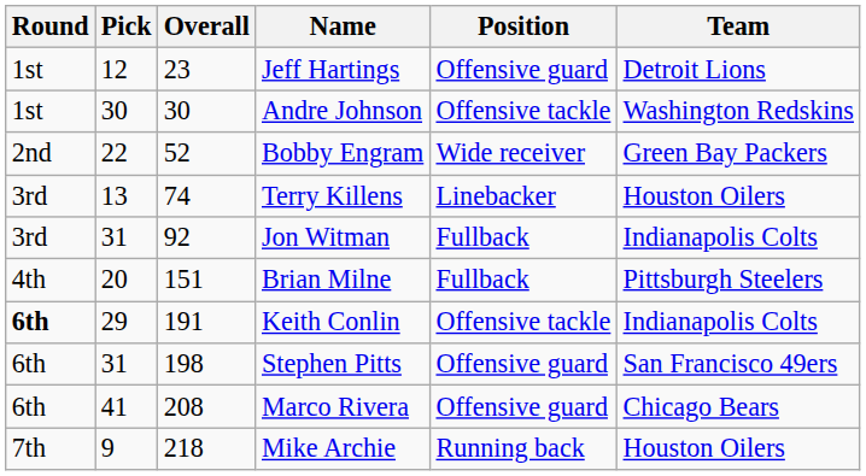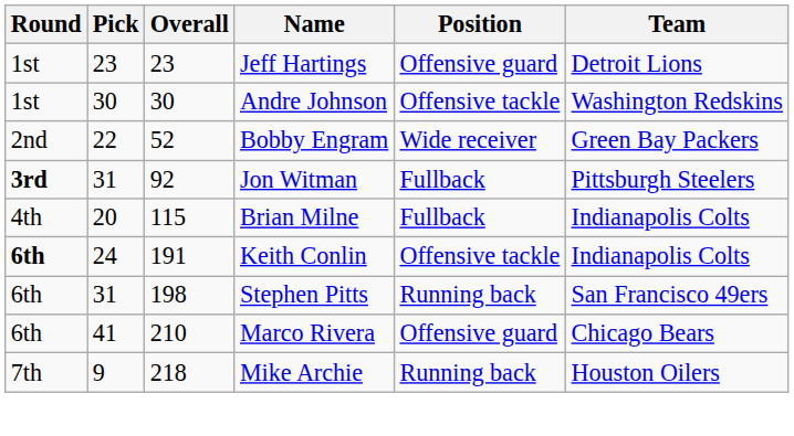Jeff Hartings | Pick: 12 -> 23
- row: 3rd | 13 | 74 | Terry Killens | Linebacker | Houston Oilers
Jon Witman | Round: normal -> bold
Jon Witman | Team: Indianapolis Colts -> Pittsburgh Steelers
Brian Milne | Overall: 151 -> 115
Brian Milne | Team: Pittsburgh Steelers -> Indianapolis Colts
Keith Conlin | Pick: 29 -> 24
Stephen Pitts | Position: Offensive guard -> Running back
Marco Rivera | Overall: 208 -> 210
